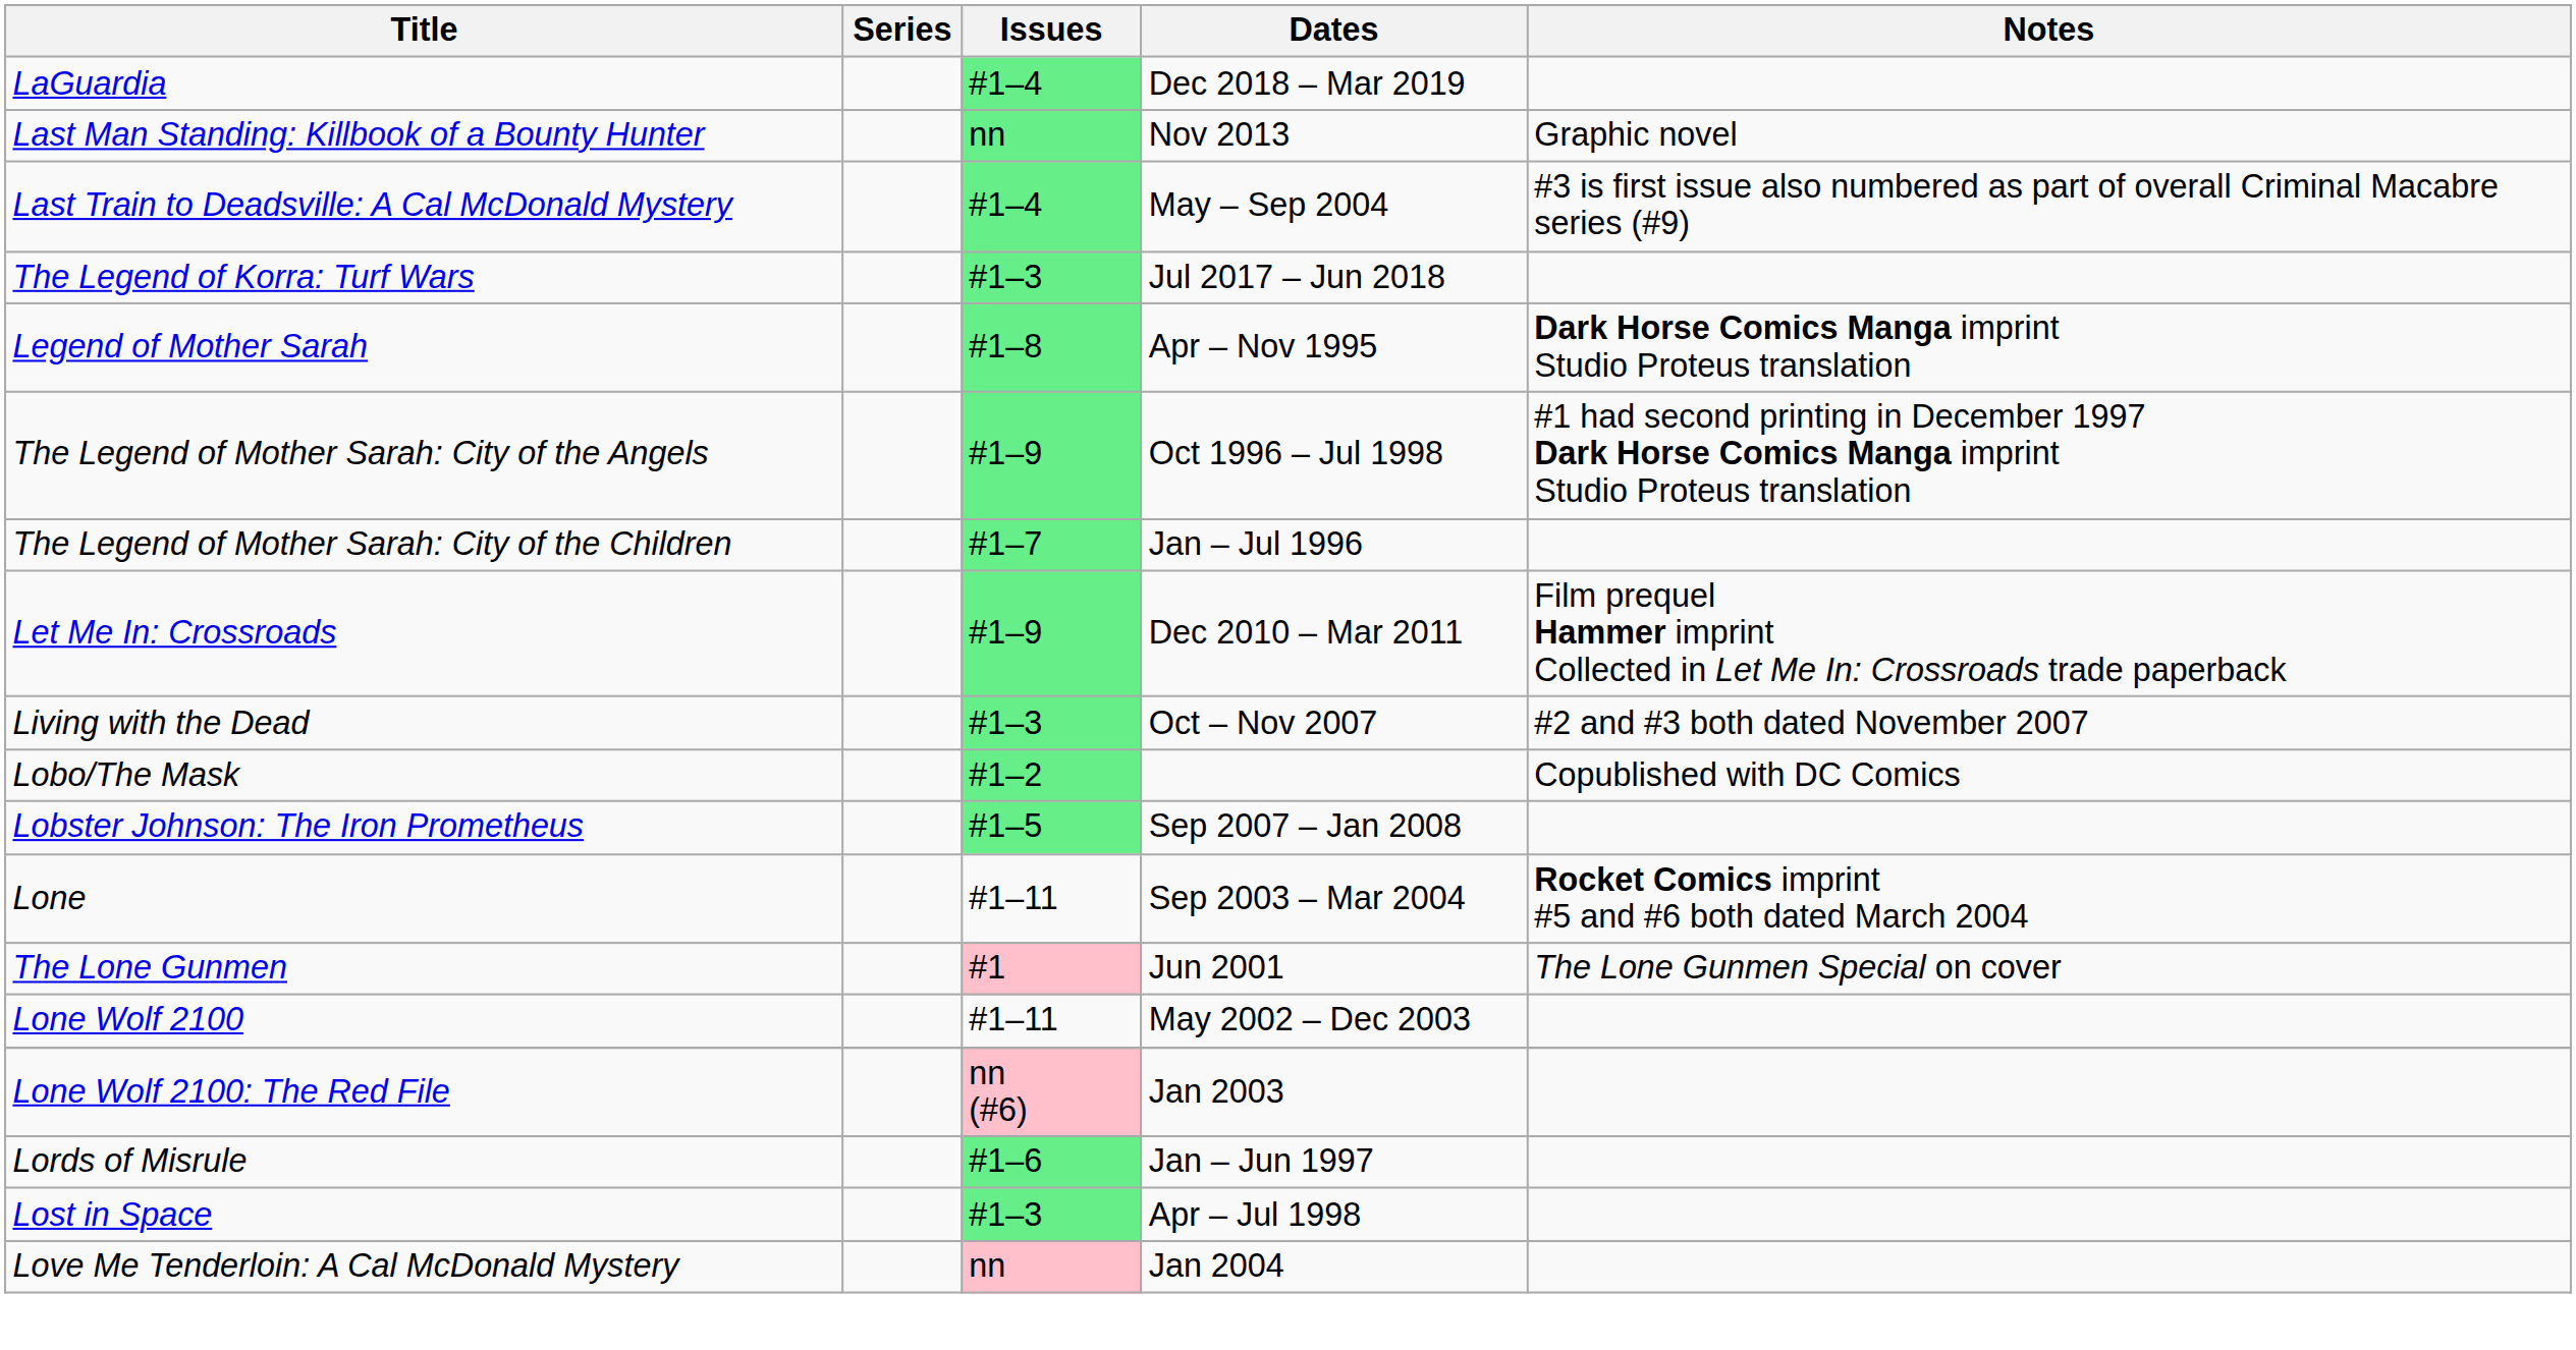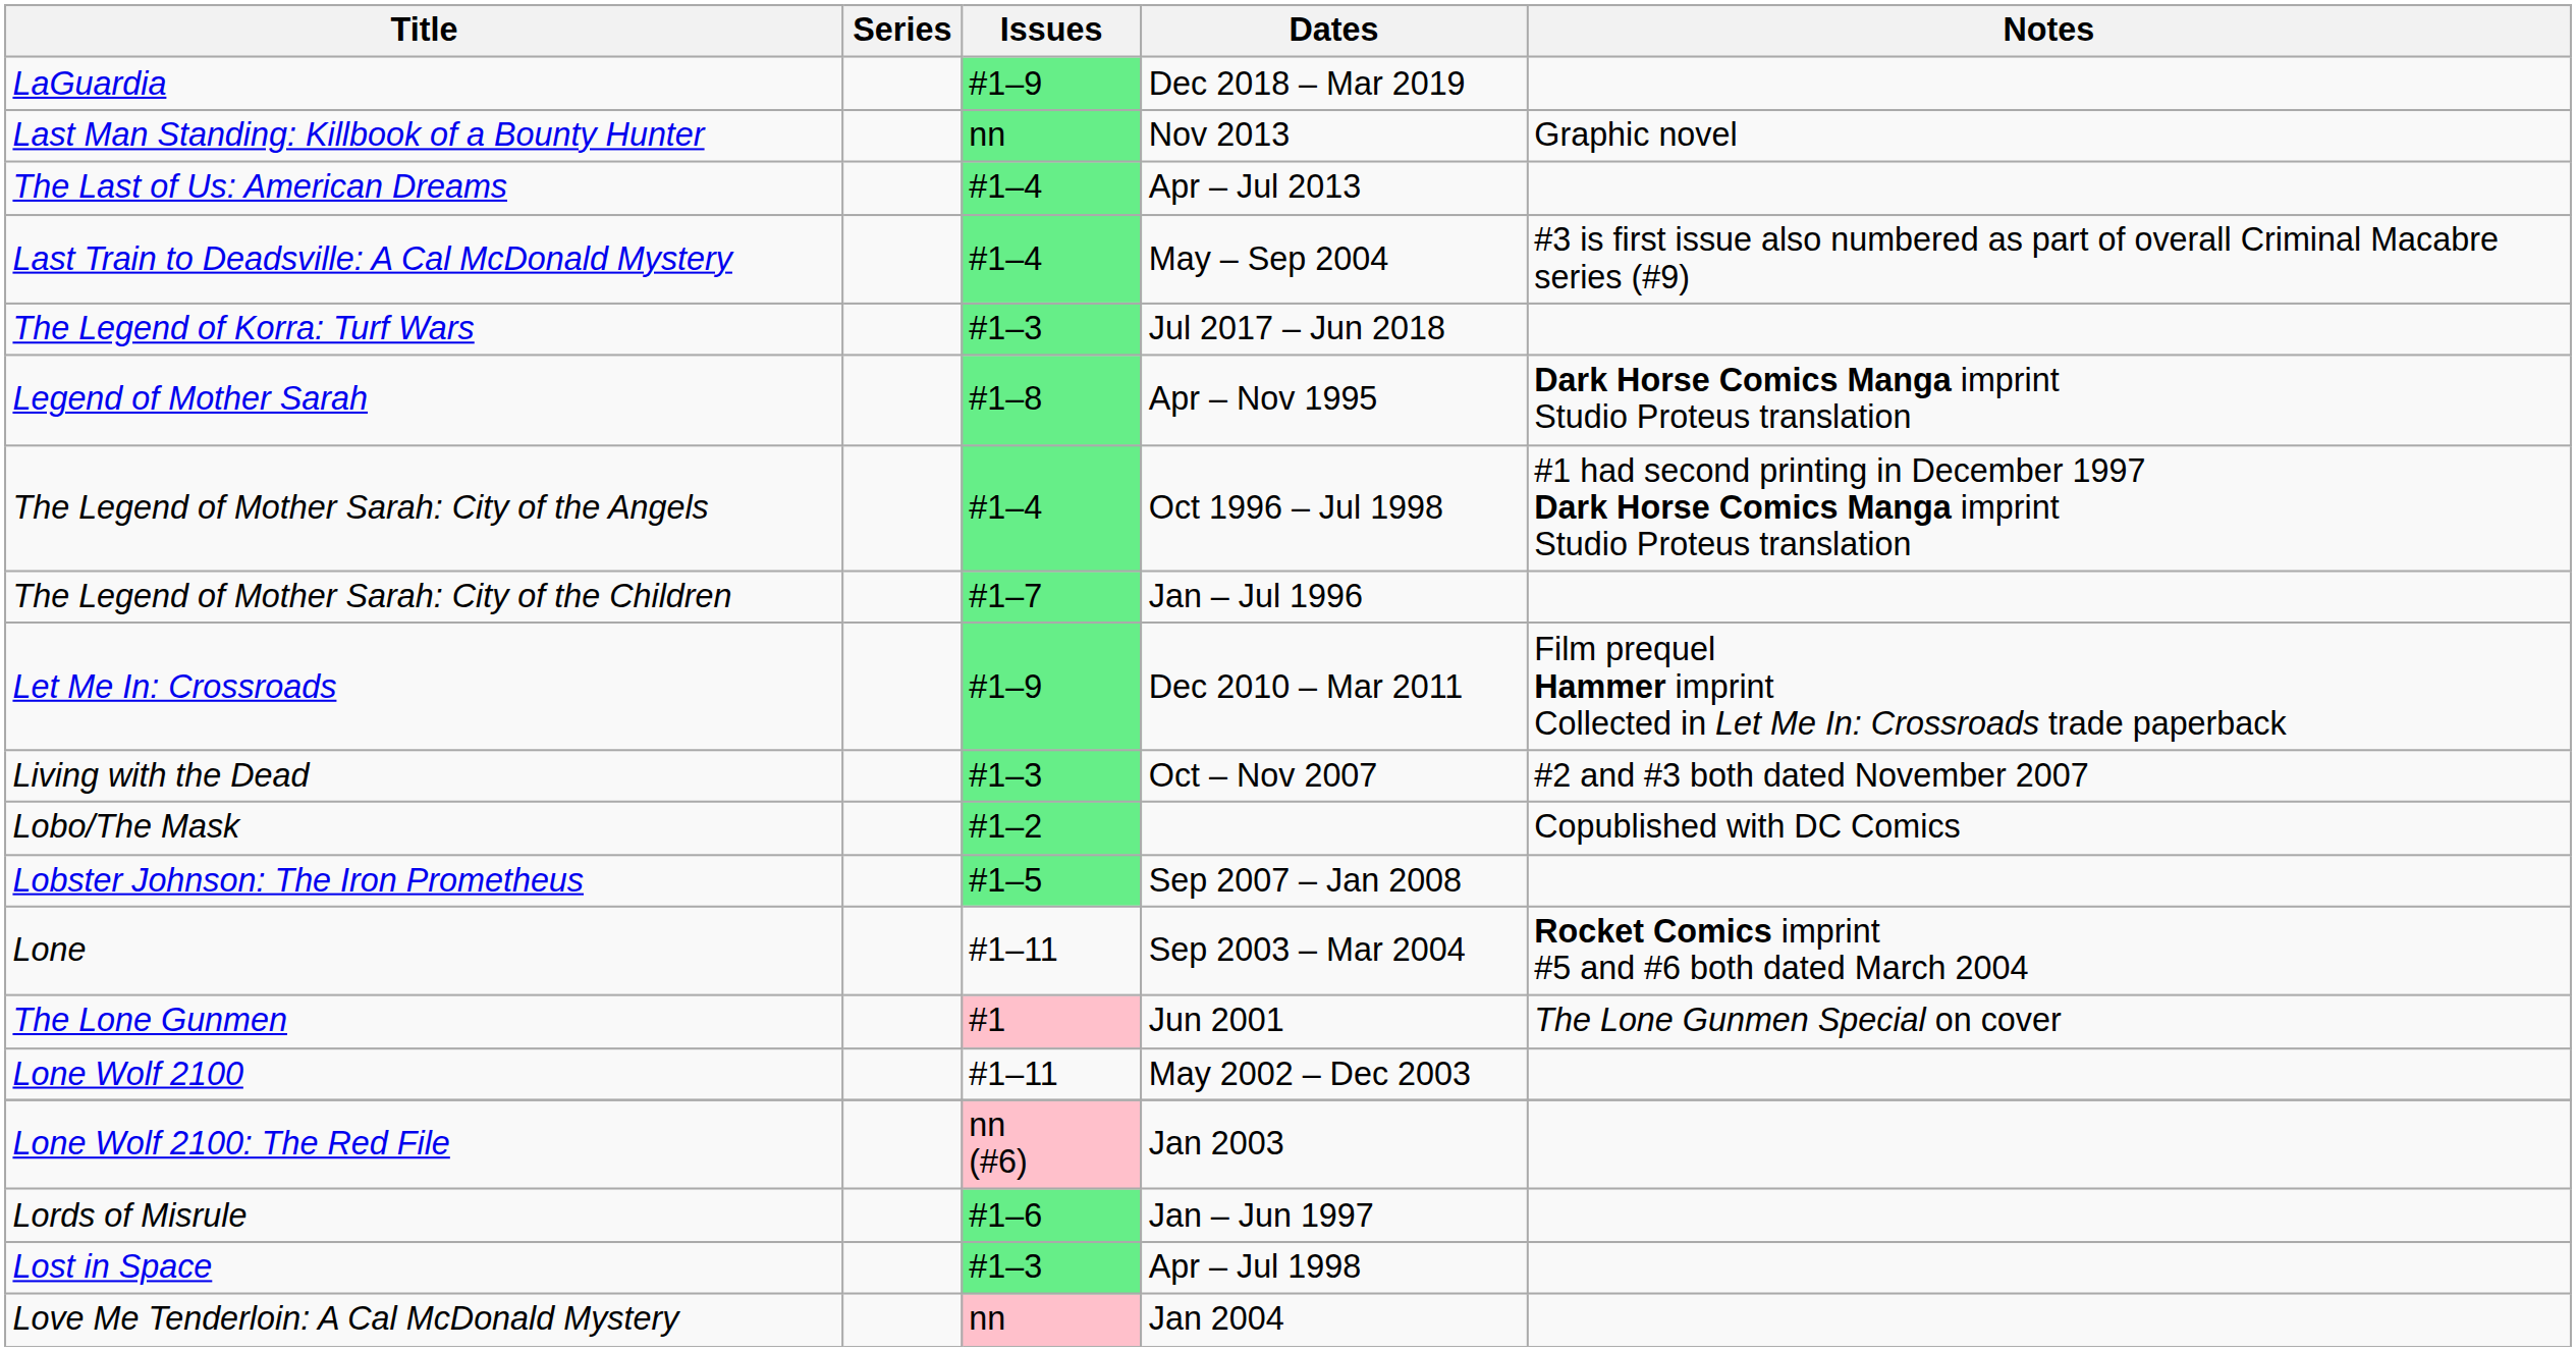LaGuardia | Issues: #1–4 -> #1–9
+ row: The Last of Us: American Dreams | #1–4 | Apr – Jul 2013
The Legend of Mother Sarah: City of the Angels | Issues: #1–9 -> #1–4
